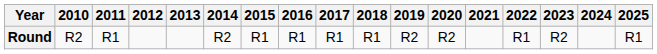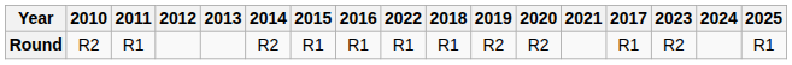columns swapped: 2017 <-> 2022
